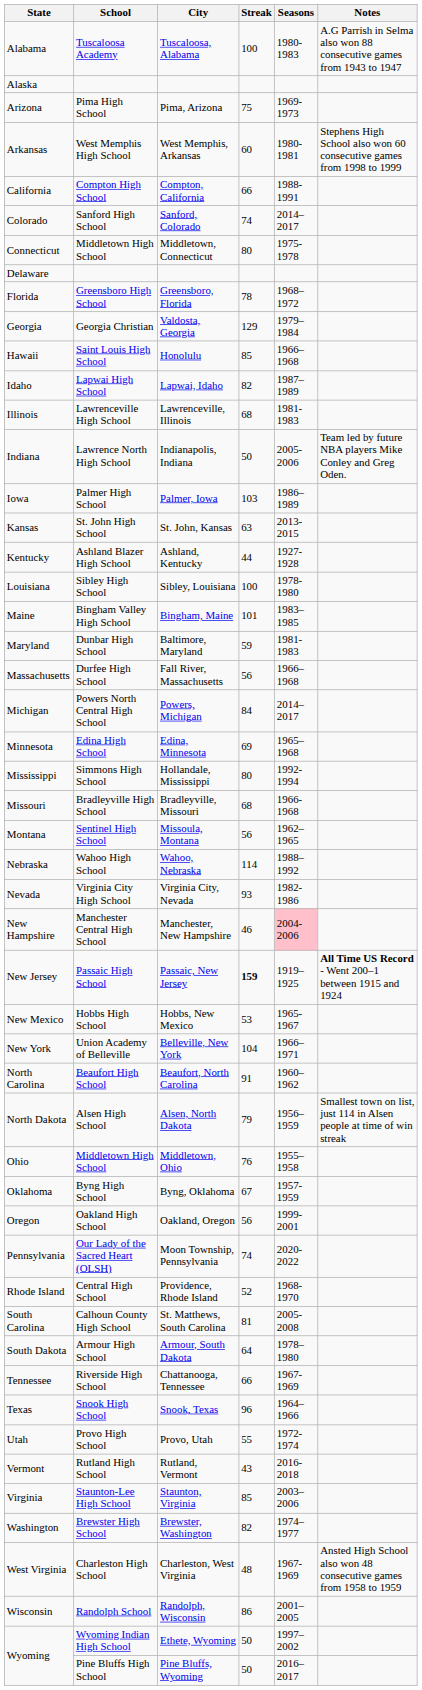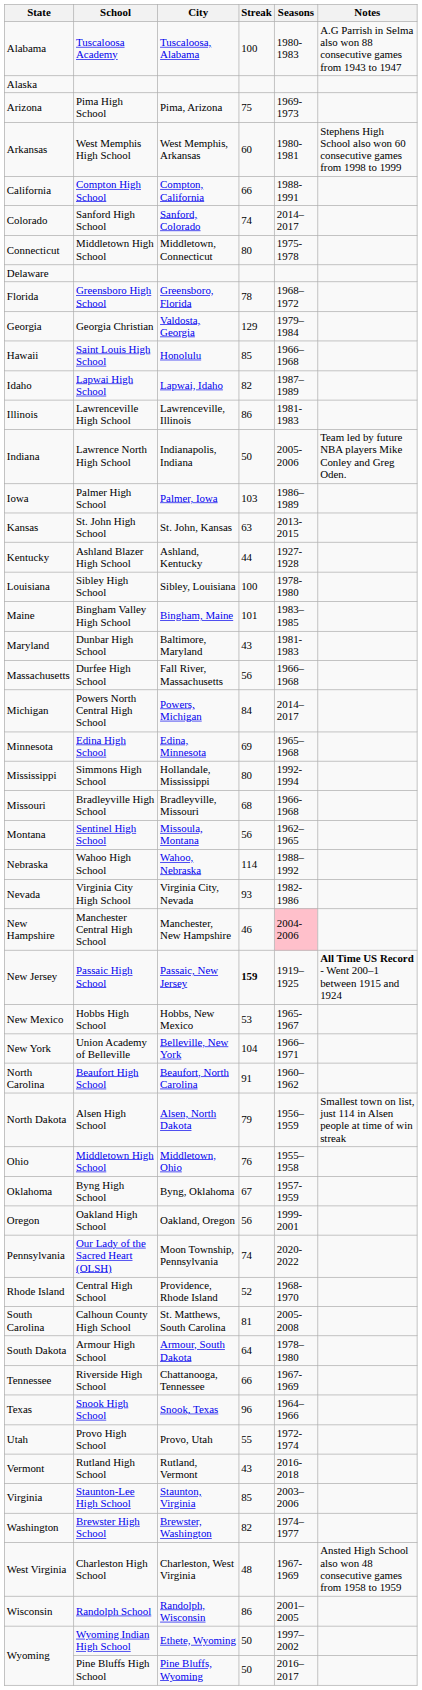Illinois | Streak: 68 -> 86
Maryland | Streak: 59 -> 43
